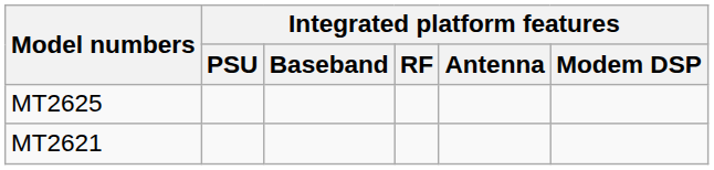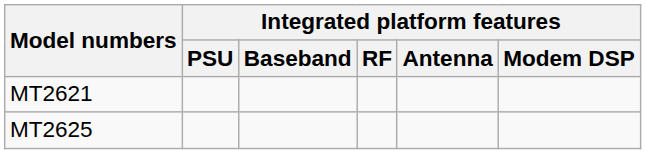rows swapped: MT2621 <-> MT2625
